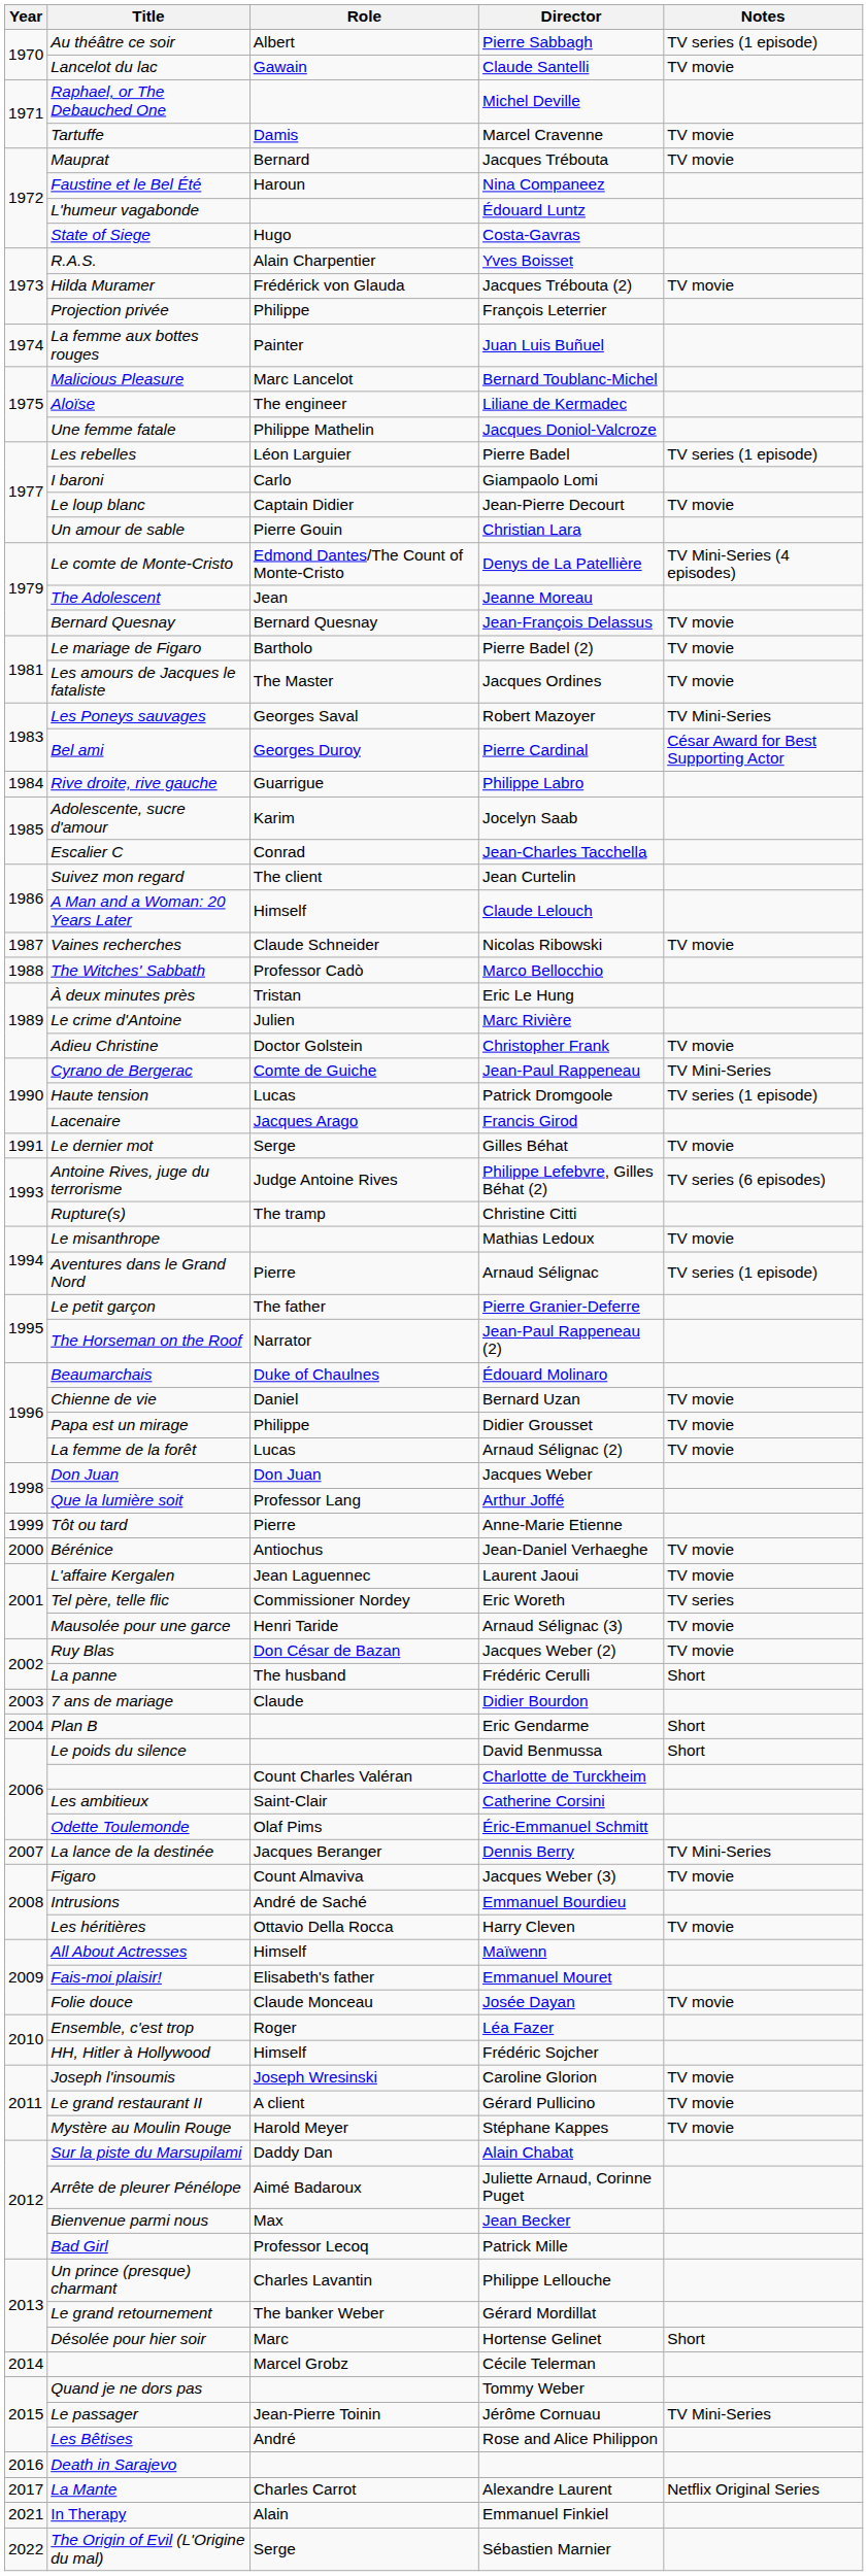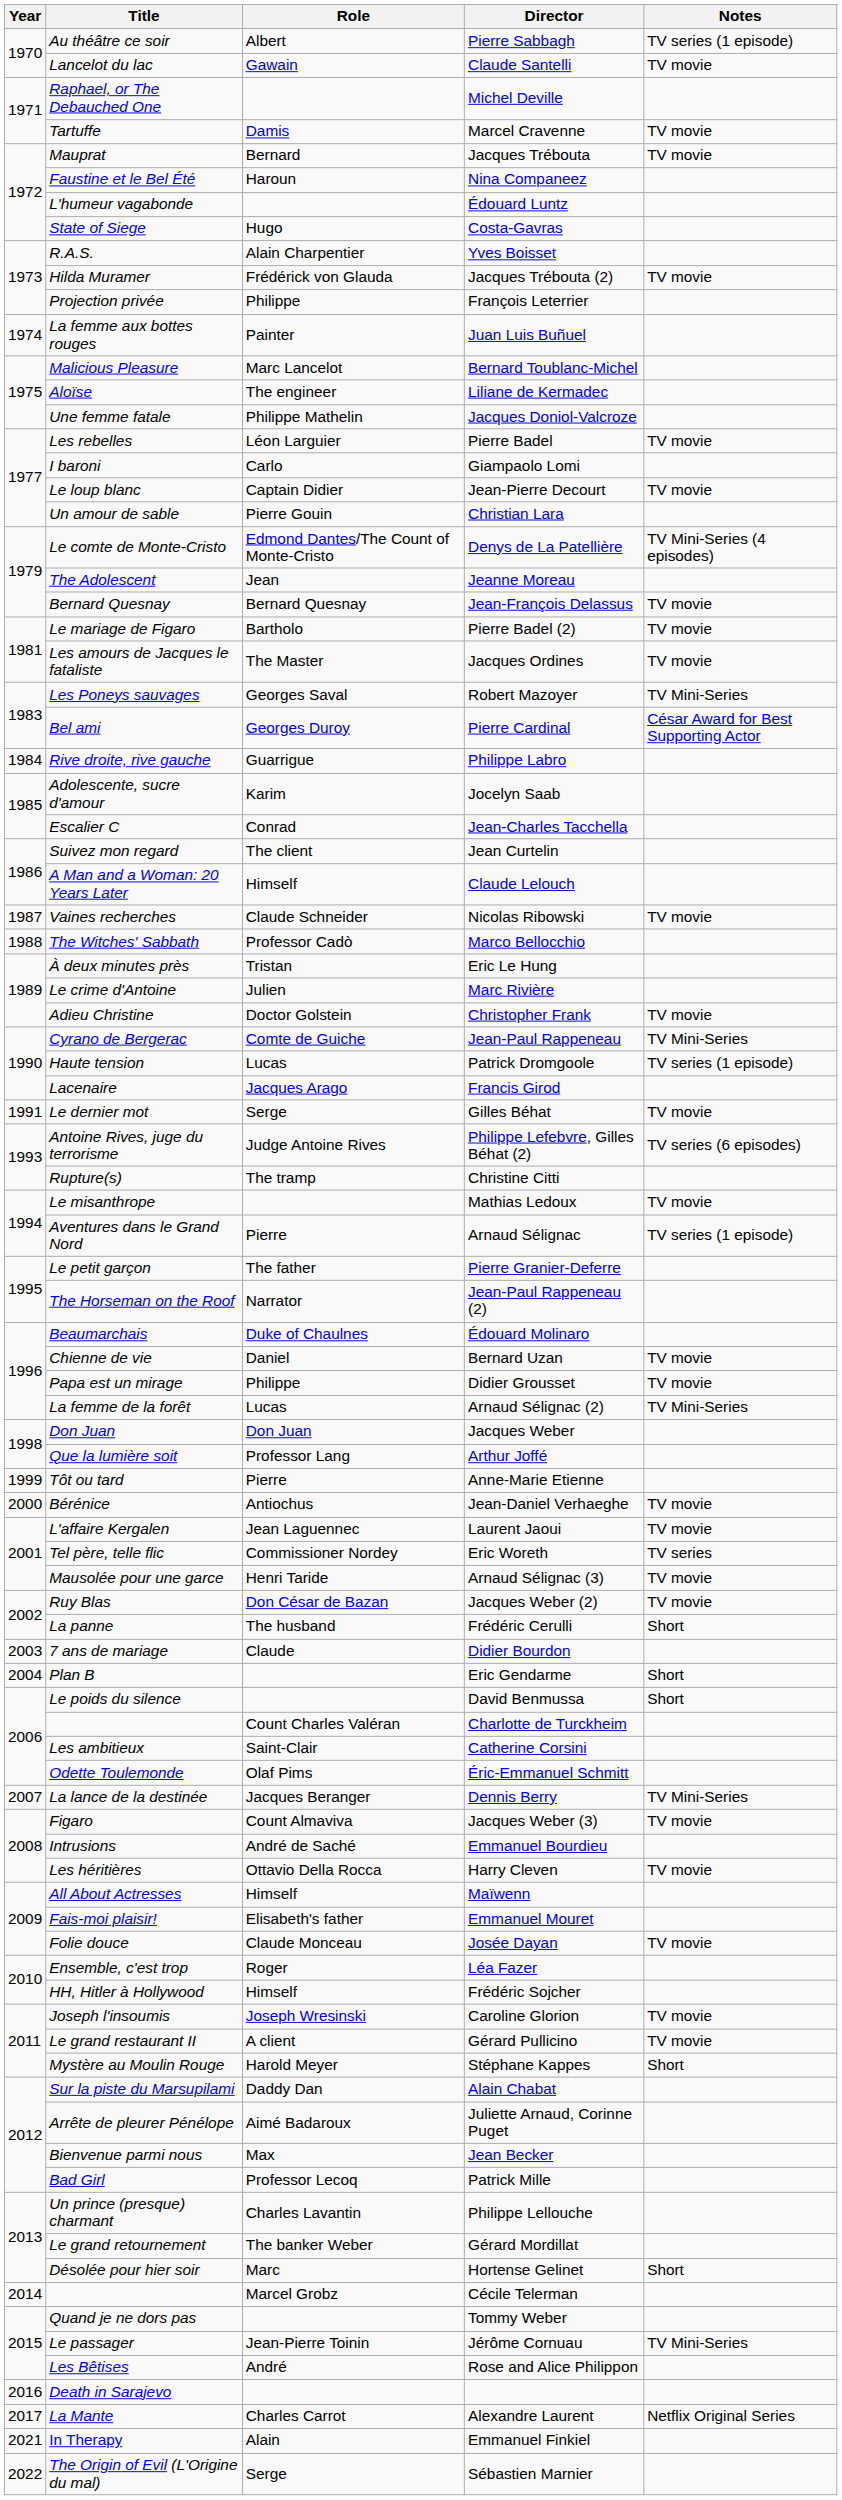Pierre Badel | Notes: TV series (1 episode) -> TV movie
Arnaud Sélignac (2) | Notes: TV movie -> TV Mini-Series
Stéphane Kappes | Notes: TV movie -> Short
